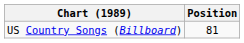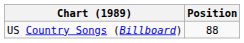US Country Songs (Billboard) | Position: 81 -> 88
